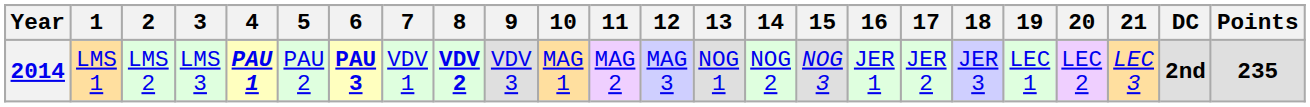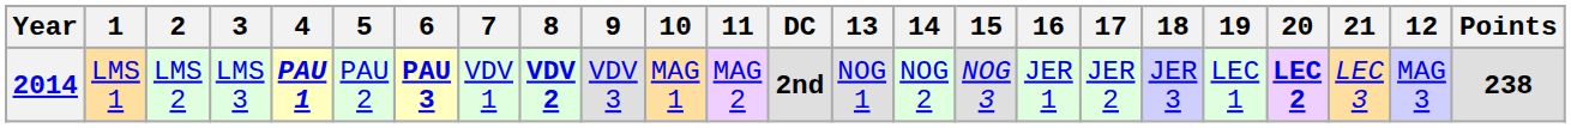columns swapped: 12 <-> DC
2014 | 20: normal -> bold
2014 | Points: 235 -> 238
